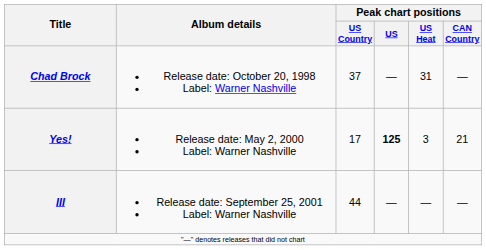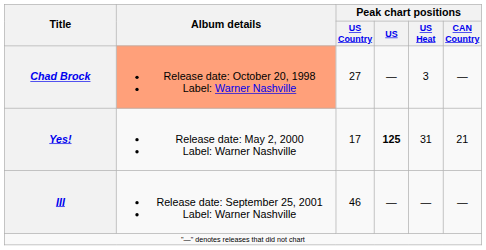Chad Brock | Album details: no background -> lightsalmon background
Chad Brock | Peak chart positions / US Country: 37 -> 27
Chad Brock | Peak chart positions / US Heat: 31 -> 3
Yes! | Peak chart positions / US Heat: 3 -> 31
III | Peak chart positions / US Country: 44 -> 46
